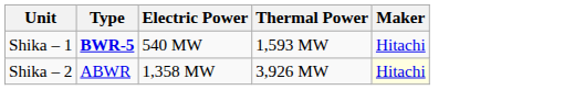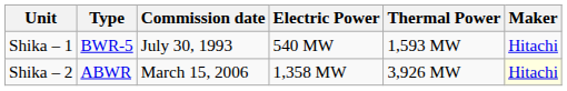+ column: Commission date | July 30, 1993 | March 15, 2006
Shika – 1 | Type: bold -> normal
